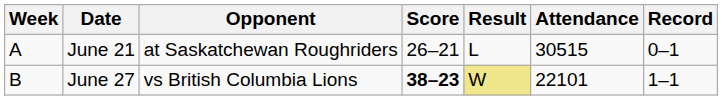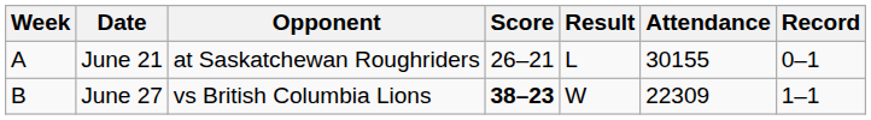June 21 | Attendance: 30515 -> 30155
June 27 | Result: khaki background -> no background
June 27 | Attendance: 22101 -> 22309
